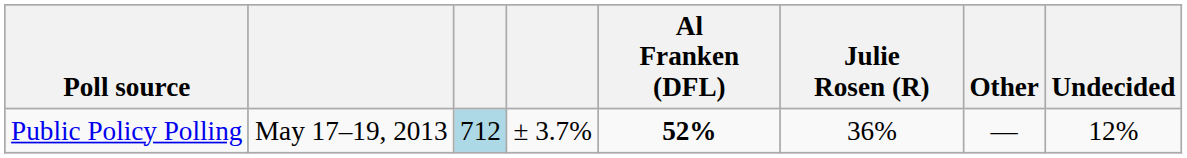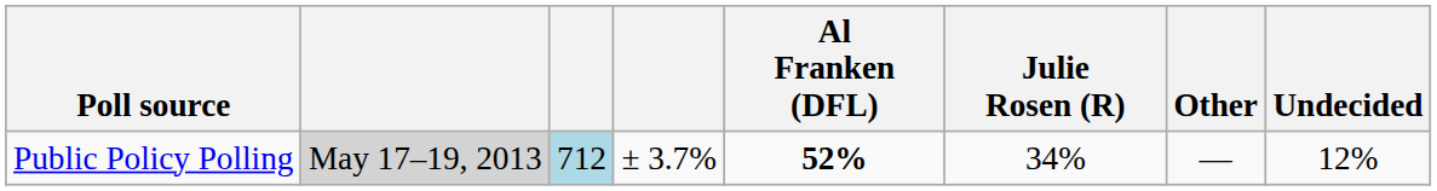Public Policy Polling | column 2: no background -> lightgrey background
Public Policy Polling | Julie Rosen (R): 36% -> 34%
